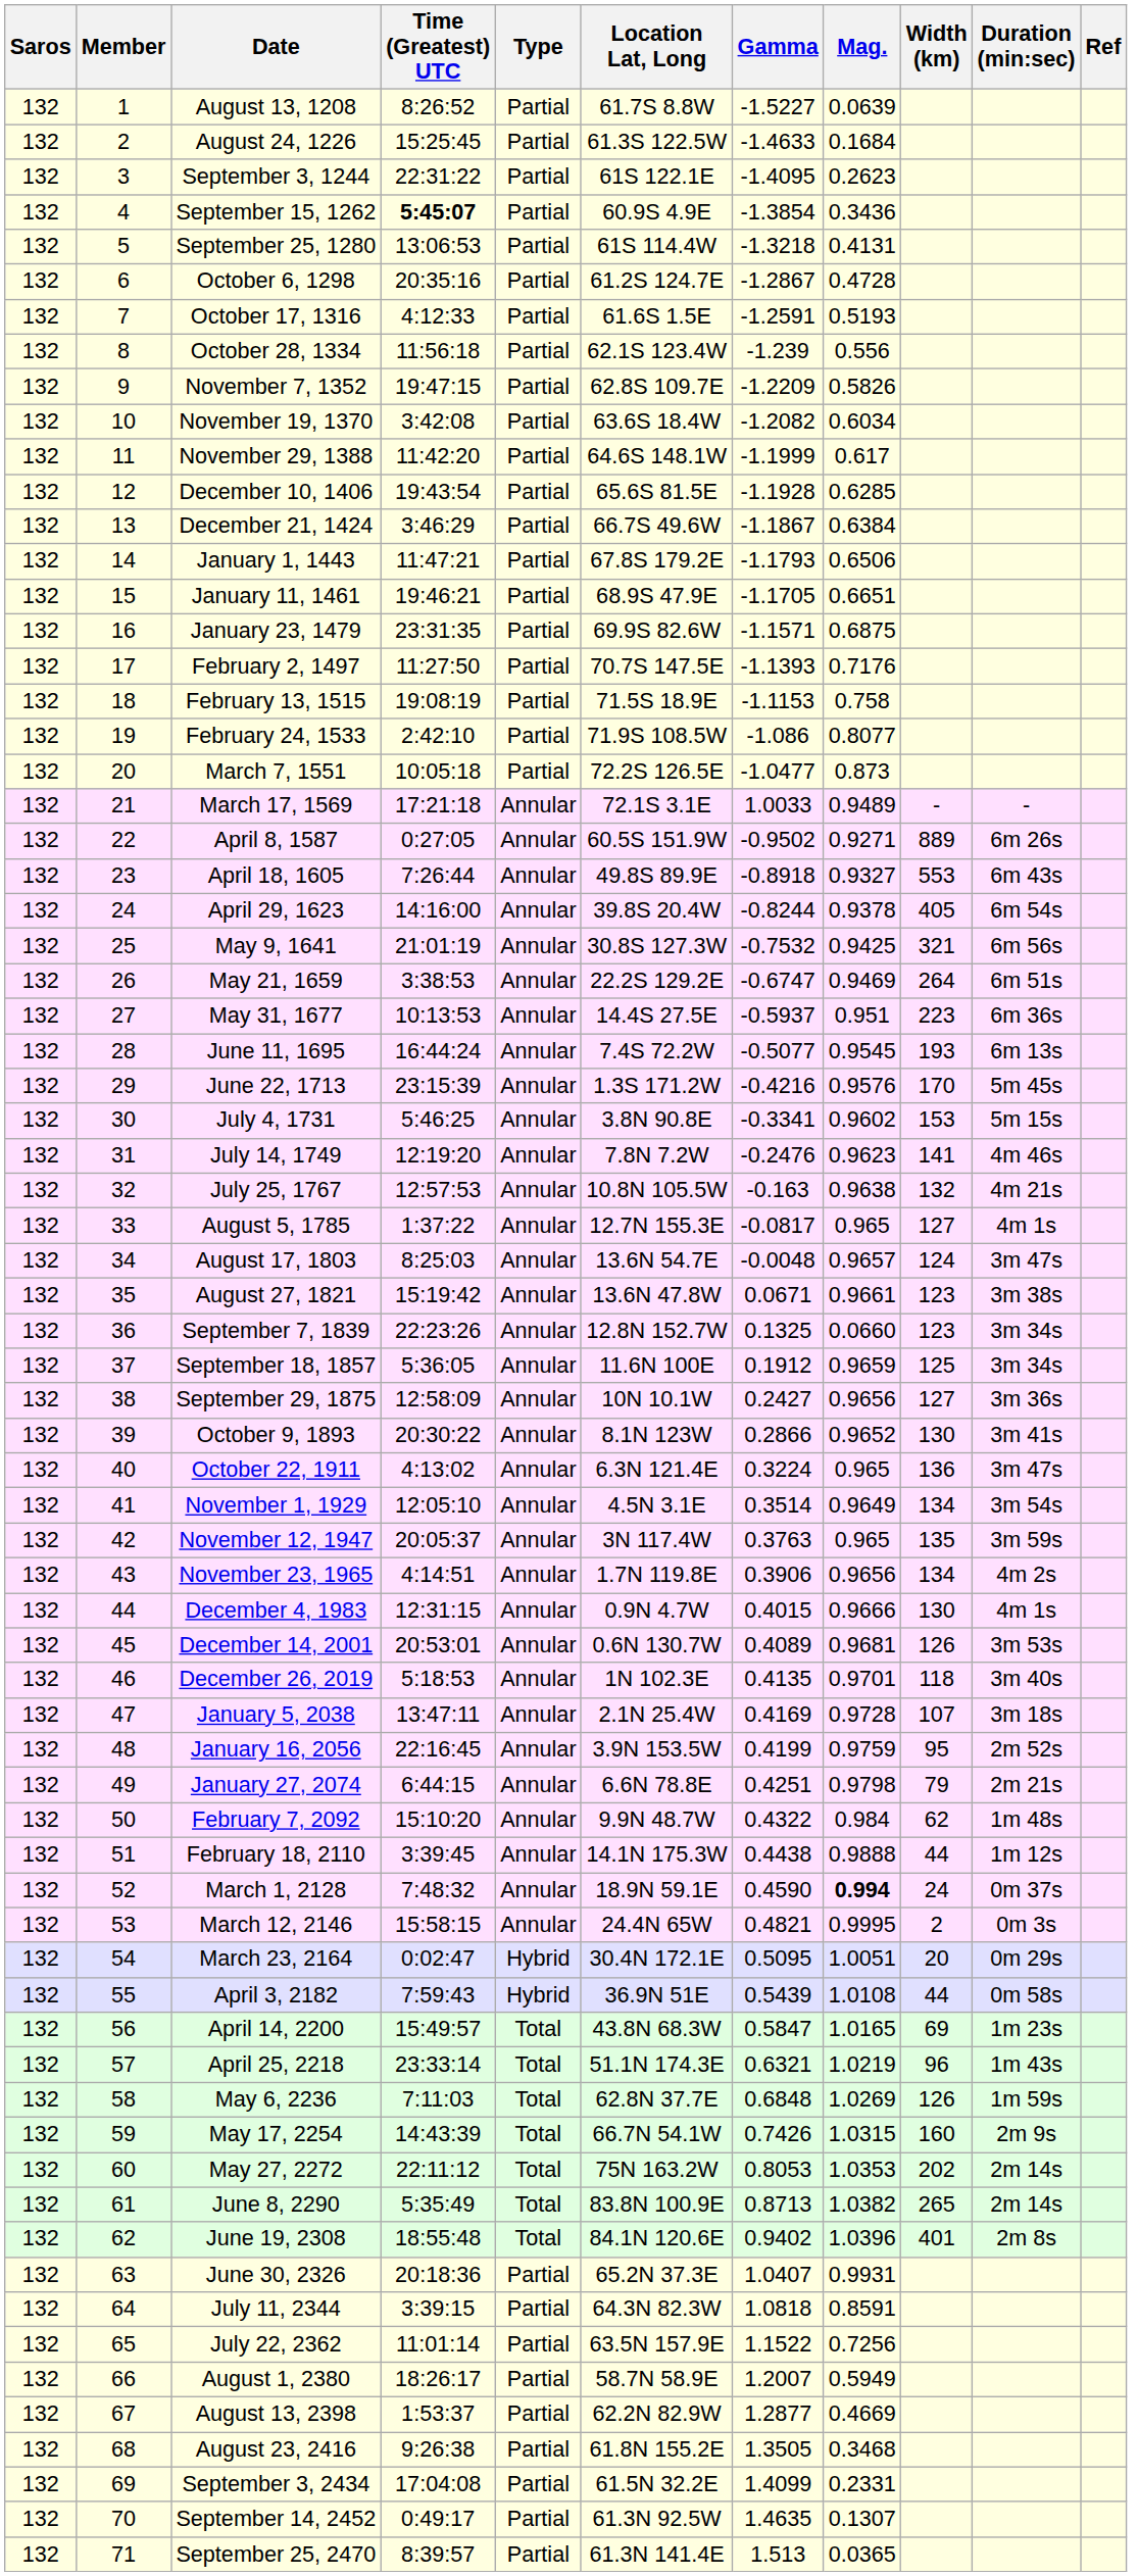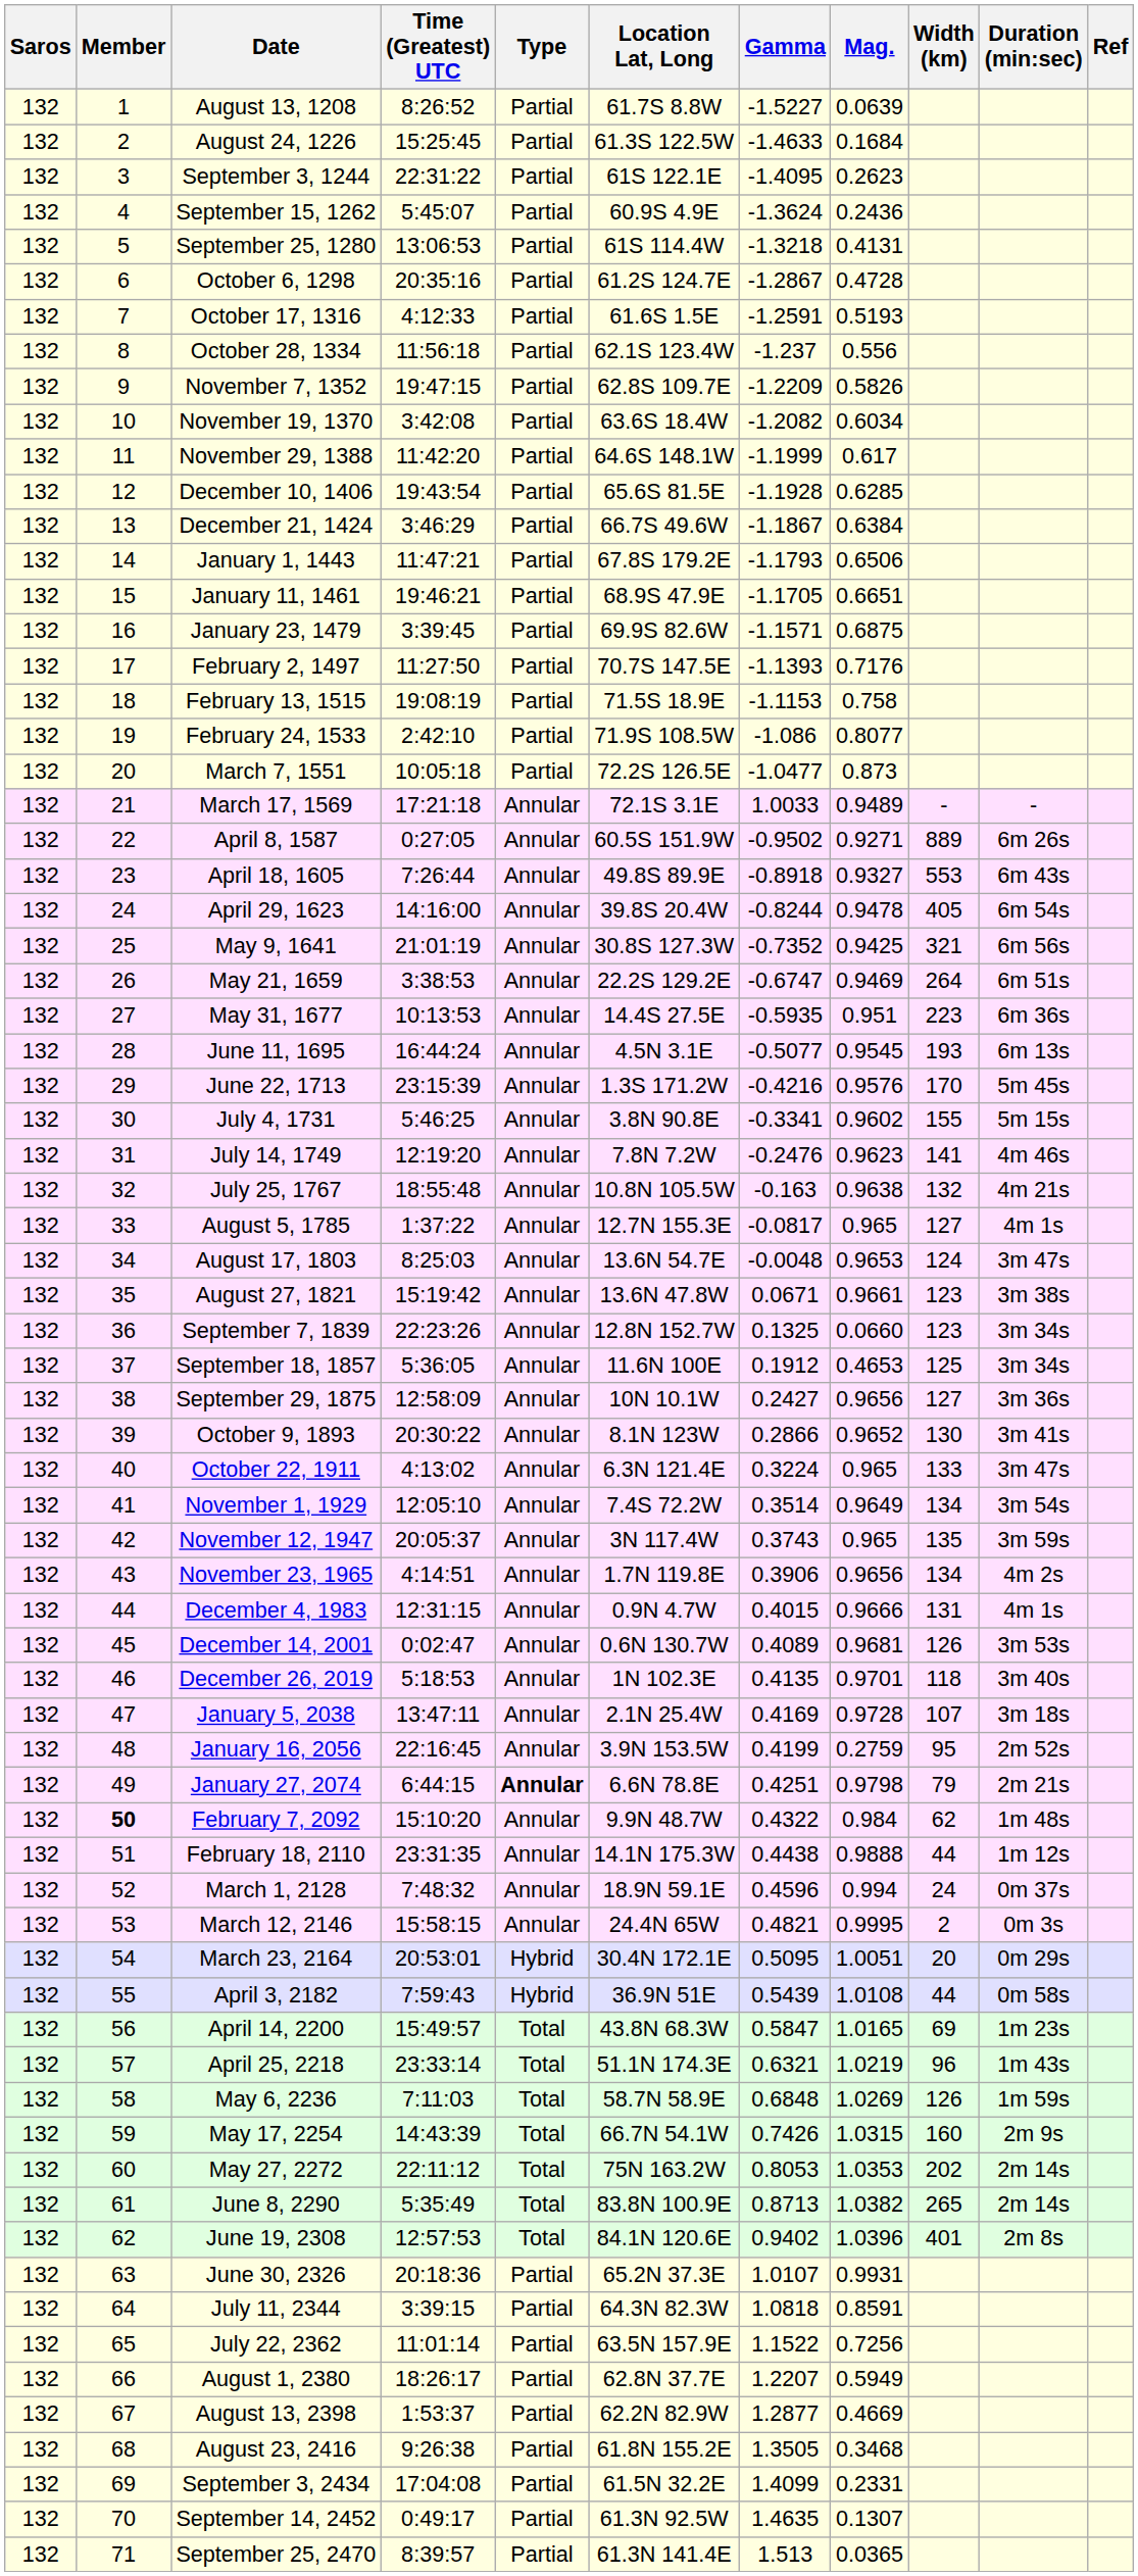September 15, 1262 | Time (Greatest) UTC: bold -> normal
September 15, 1262 | Gamma: -1.3854 -> -1.3624
September 15, 1262 | Mag.: 0.3436 -> 0.2436
October 28, 1334 | Gamma: -1.239 -> -1.237
January 23, 1479 | Time (Greatest) UTC: 23:31:35 -> 3:39:45
April 29, 1623 | Mag.: 0.9378 -> 0.9478
May 9, 1641 | Gamma: -0.7532 -> -0.7352
May 31, 1677 | Gamma: -0.5937 -> -0.5935
June 11, 1695 | Location Lat, Long: 7.4S 72.2W -> 4.5N 3.1E
July 4, 1731 | Width (km): 153 -> 155
July 25, 1767 | Time (Greatest) UTC: 12:57:53 -> 18:55:48
August 17, 1803 | Mag.: 0.9657 -> 0.9653
September 18, 1857 | Mag.: 0.9659 -> 0.4653
October 22, 1911 | Width (km): 136 -> 133
November 1, 1929 | Location Lat, Long: 4.5N 3.1E -> 7.4S 72.2W
November 12, 1947 | Gamma: 0.3763 -> 0.3743
December 4, 1983 | Width (km): 130 -> 131
December 14, 2001 | Time (Greatest) UTC: 20:53:01 -> 0:02:47
January 16, 2056 | Mag.: 0.9759 -> 0.2759
January 27, 2074 | Type: normal -> bold
February 7, 2092 | Member: normal -> bold
February 18, 2110 | Time (Greatest) UTC: 3:39:45 -> 23:31:35
March 1, 2128 | Gamma: 0.4590 -> 0.4596
March 1, 2128 | Mag.: bold -> normal
March 23, 2164 | Time (Greatest) UTC: 0:02:47 -> 20:53:01
May 6, 2236 | Location Lat, Long: 62.8N 37.7E -> 58.7N 58.9E
June 19, 2308 | Time (Greatest) UTC: 18:55:48 -> 12:57:53
June 30, 2326 | Gamma: 1.0407 -> 1.0107
August 1, 2380 | Location Lat, Long: 58.7N 58.9E -> 62.8N 37.7E
August 1, 2380 | Gamma: 1.2007 -> 1.2207
